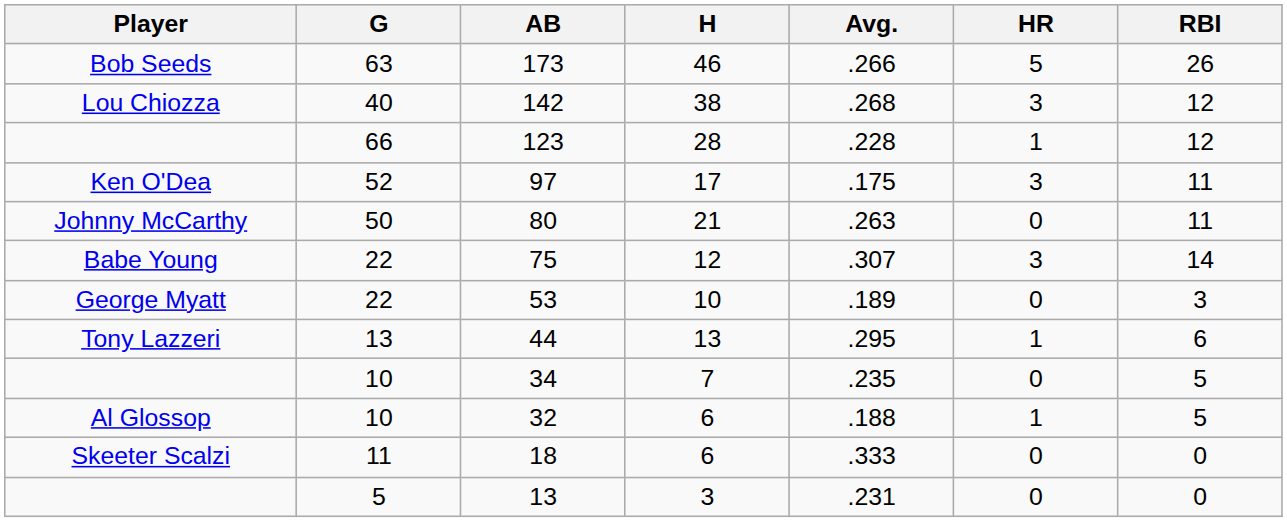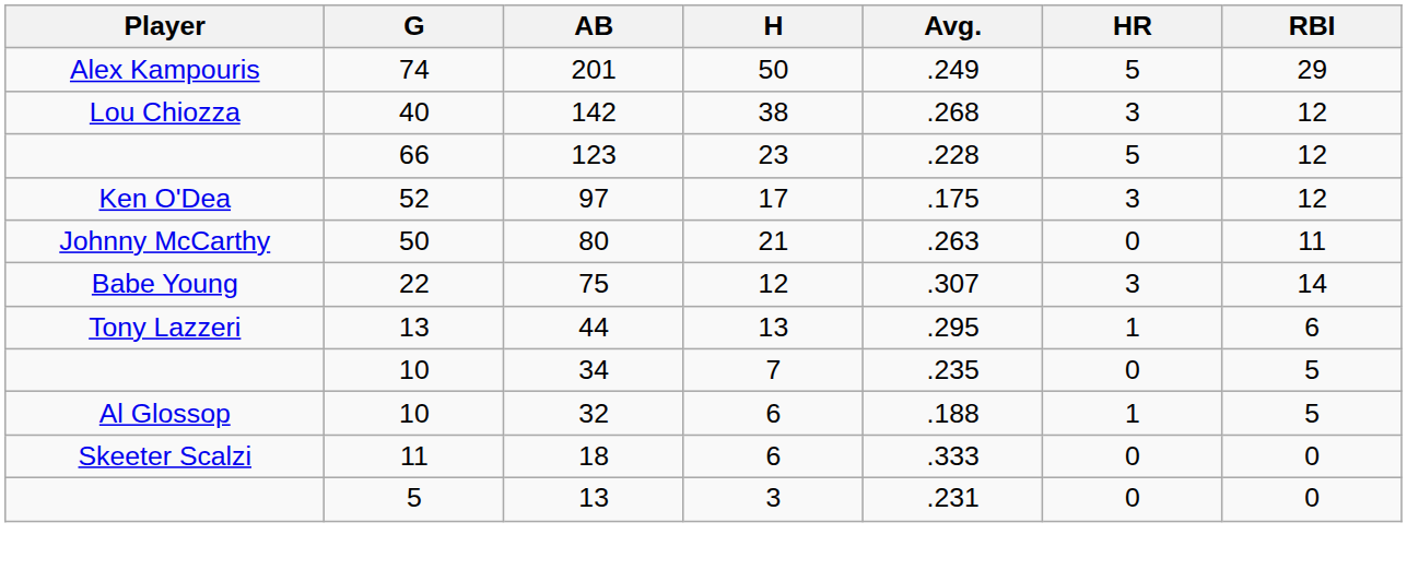+ row: Alex Kampouris | 74 | 201 | 50 | .249 | 5 | 29
- row: Bob Seeds | 63 | 173 | 46 | .266 | 5 | 26
123 | H: 28 -> 23
123 | HR: 1 -> 5
97 | RBI: 11 -> 12
- row: George Myatt | 22 | 53 | 10 | .189 | 0 | 3
